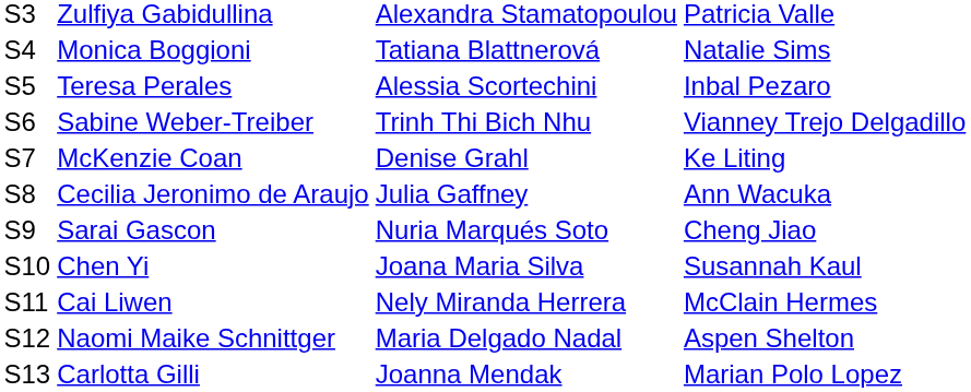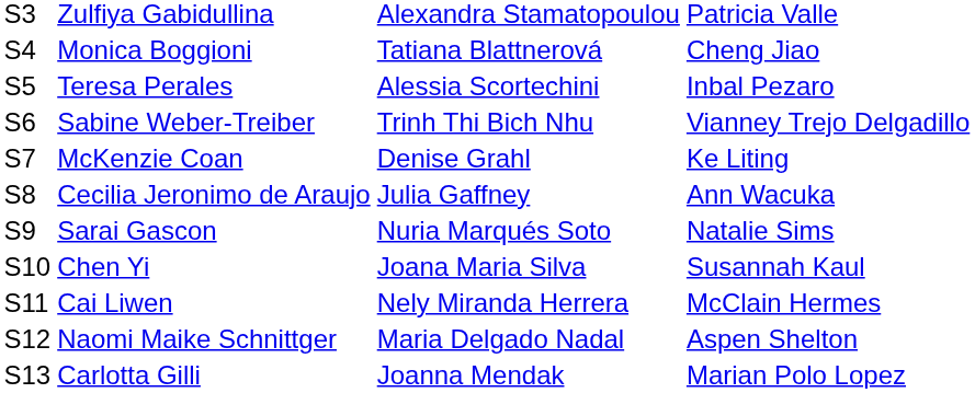Monica Boggioni | column 4: Natalie Sims -> Cheng Jiao
Sarai Gascon | column 4: Cheng Jiao -> Natalie Sims
